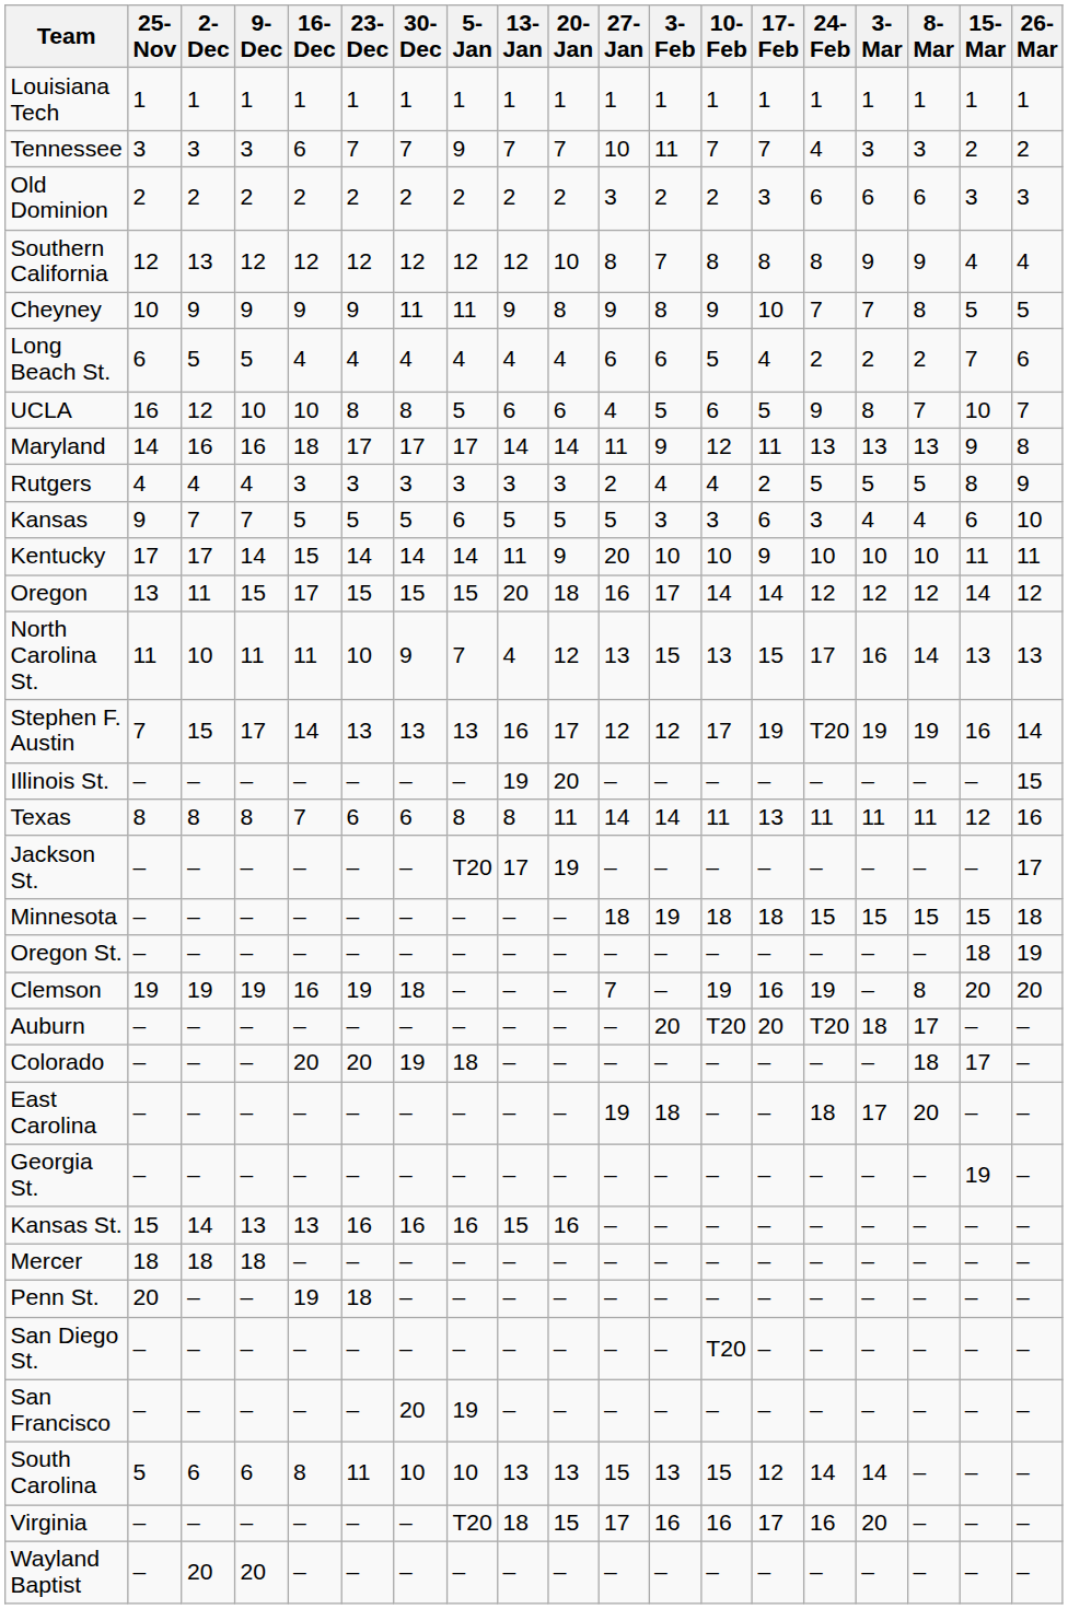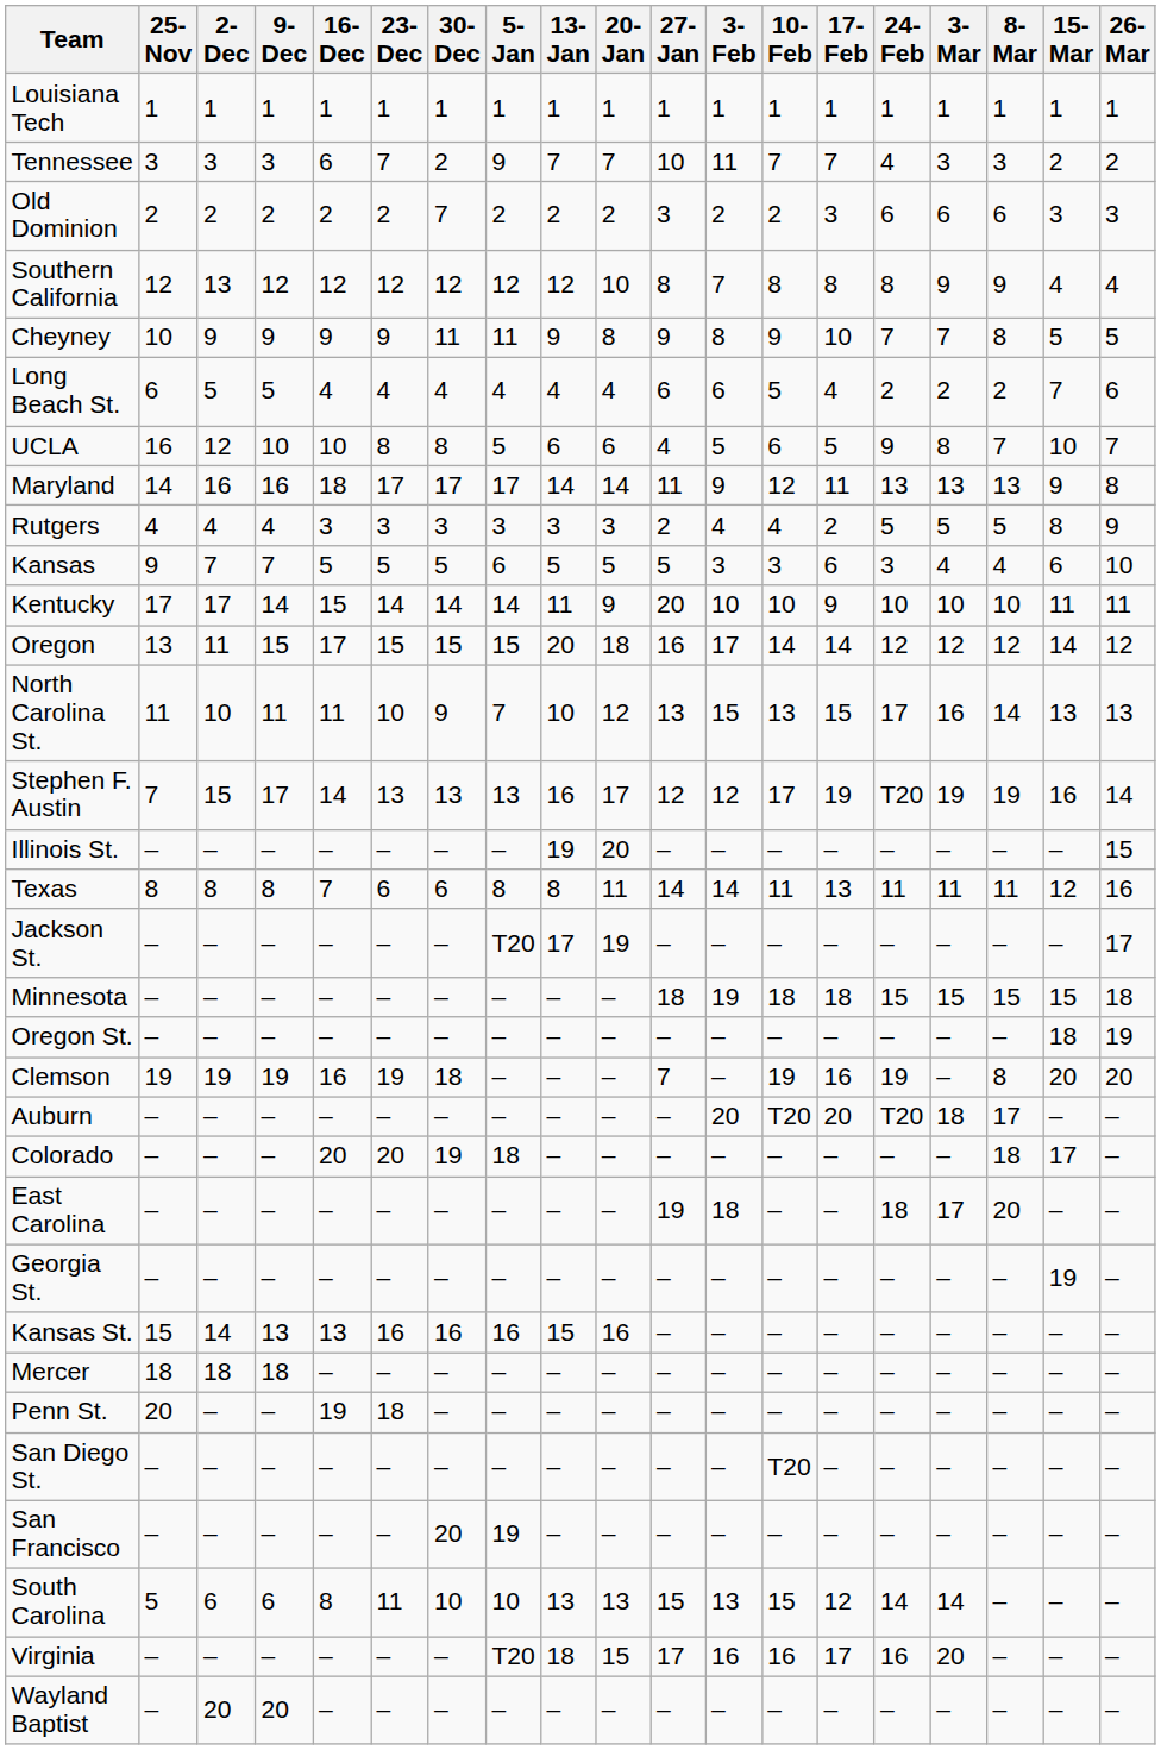Tennessee | 30-Dec: 7 -> 2
Old Dominion | 30-Dec: 2 -> 7
North Carolina St. | 13-Jan: 4 -> 10
